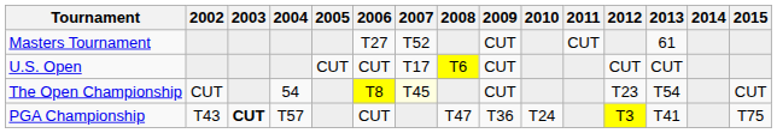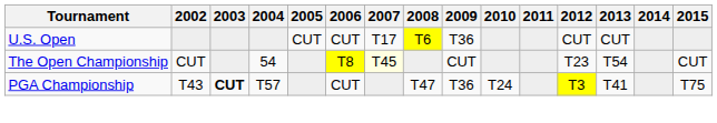- row: Masters Tournament | T27 | T52 | CUT | CUT | 61
U.S. Open | 2009: CUT -> T36
